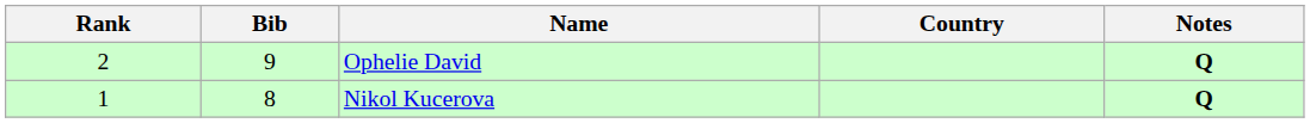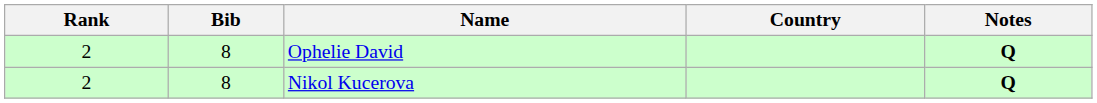Ophelie David | Bib: 9 -> 8
Nikol Kucerova | Rank: 1 -> 2
